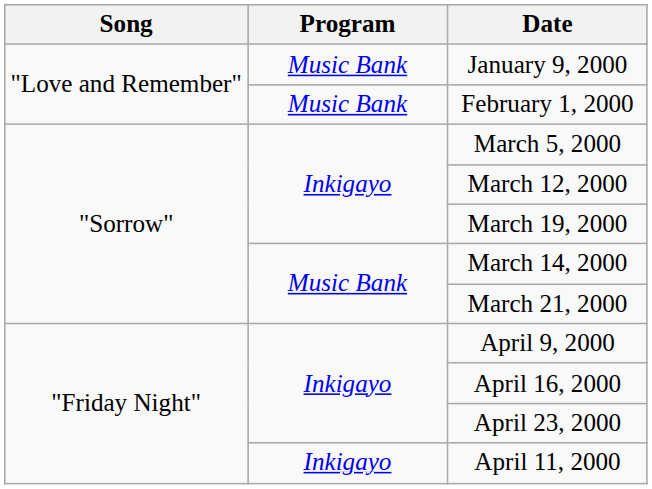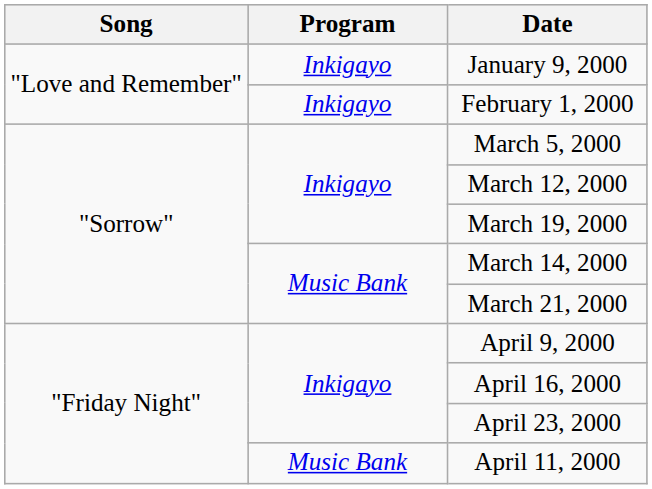January 9, 2000 | Program: Music Bank -> Inkigayo
February 1, 2000 | Program: Music Bank -> Inkigayo
April 11, 2000 | Program: Inkigayo -> Music Bank
